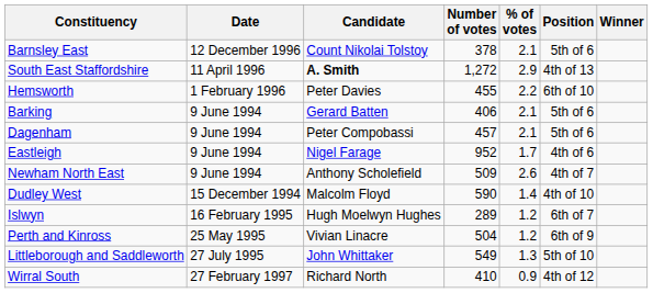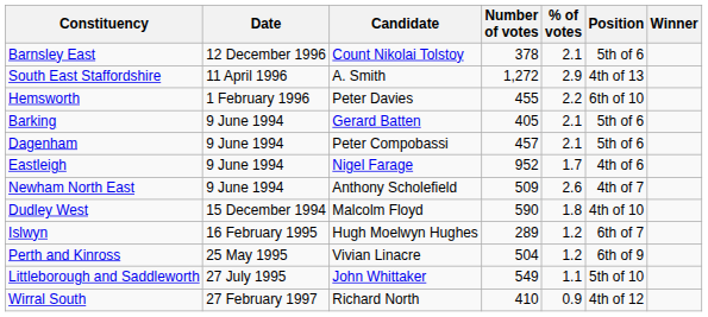South East Staffordshire | Candidate: bold -> normal
Barking | Number of votes: 406 -> 405
Dudley West | % of votes: 1.4 -> 1.8
Littleborough and Saddleworth | % of votes: 1.3 -> 1.1
